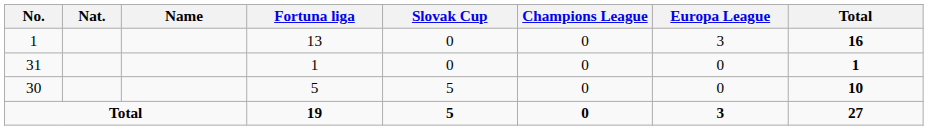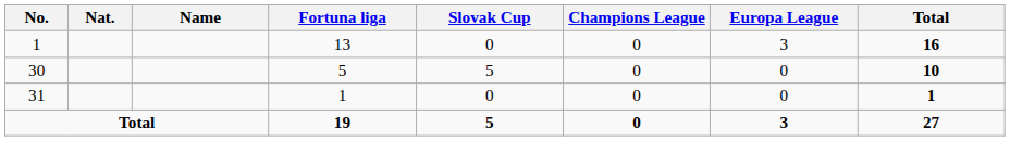rows swapped: 30 <-> 31
